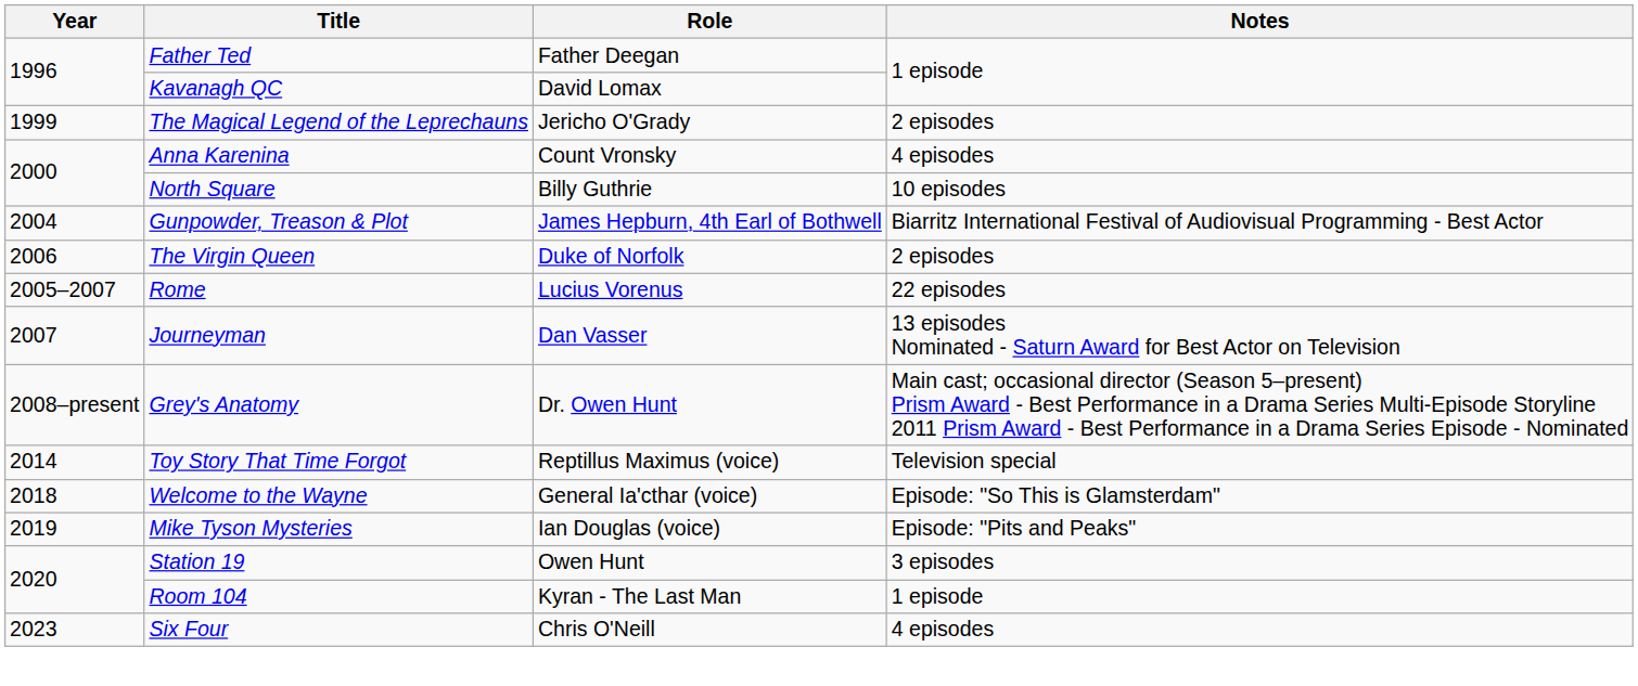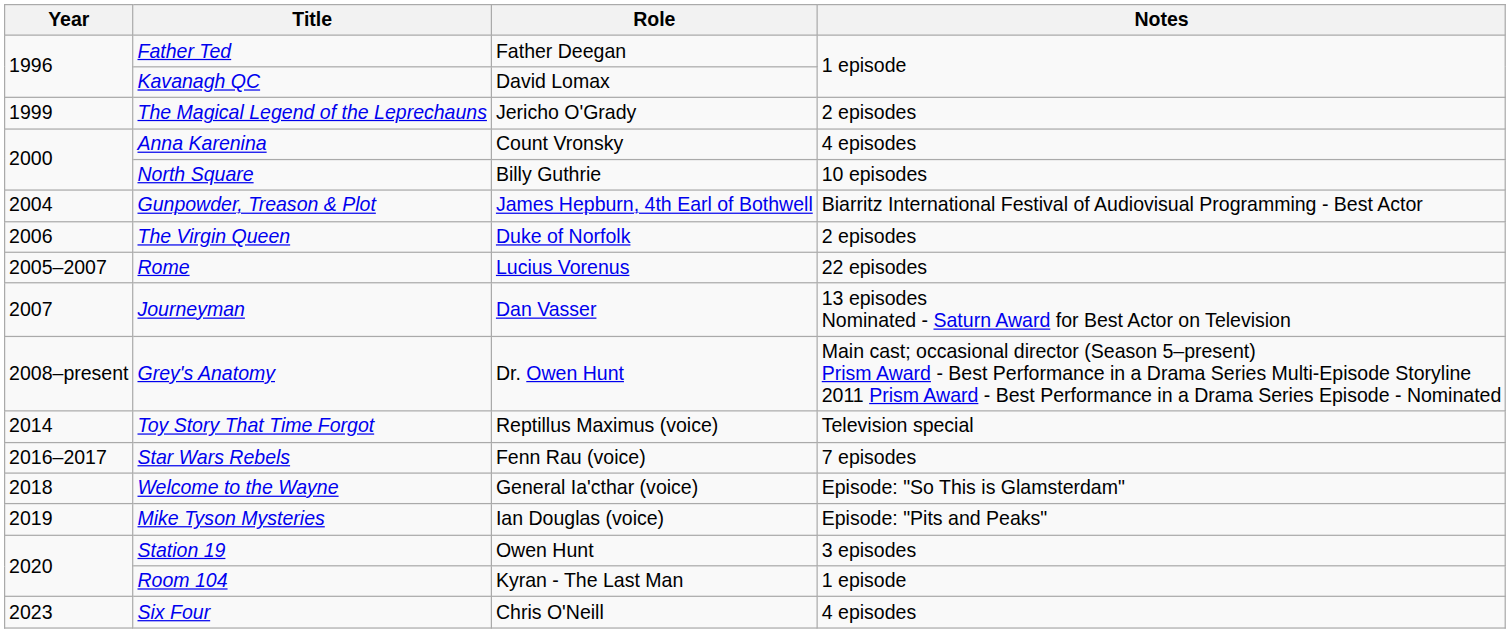+ row: 2016–2017 | Star Wars Rebels | Fenn Rau (voice) | 7 episodes
